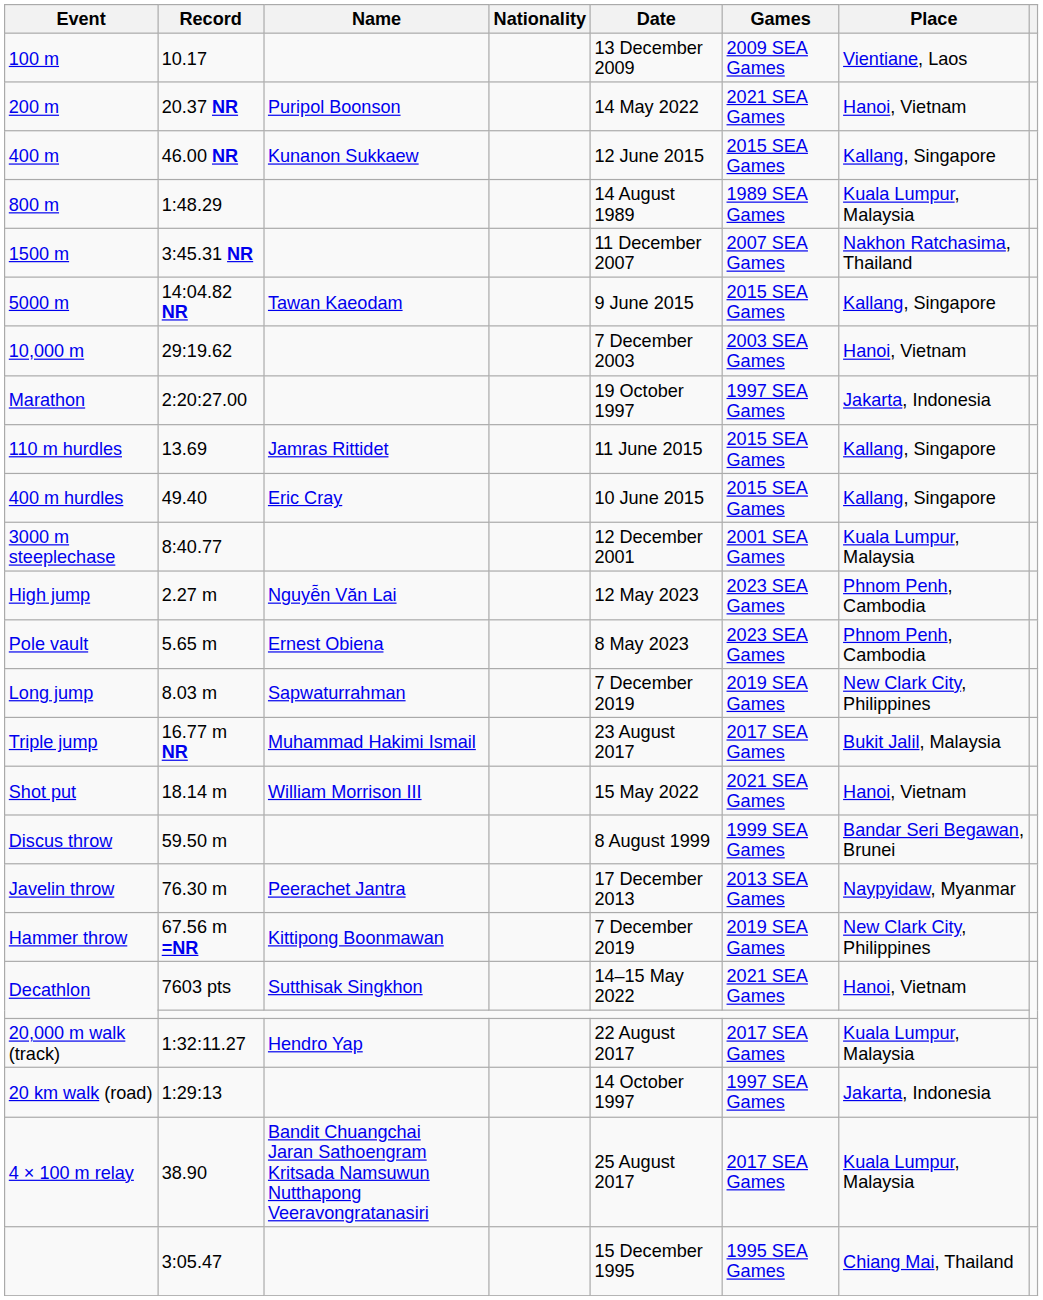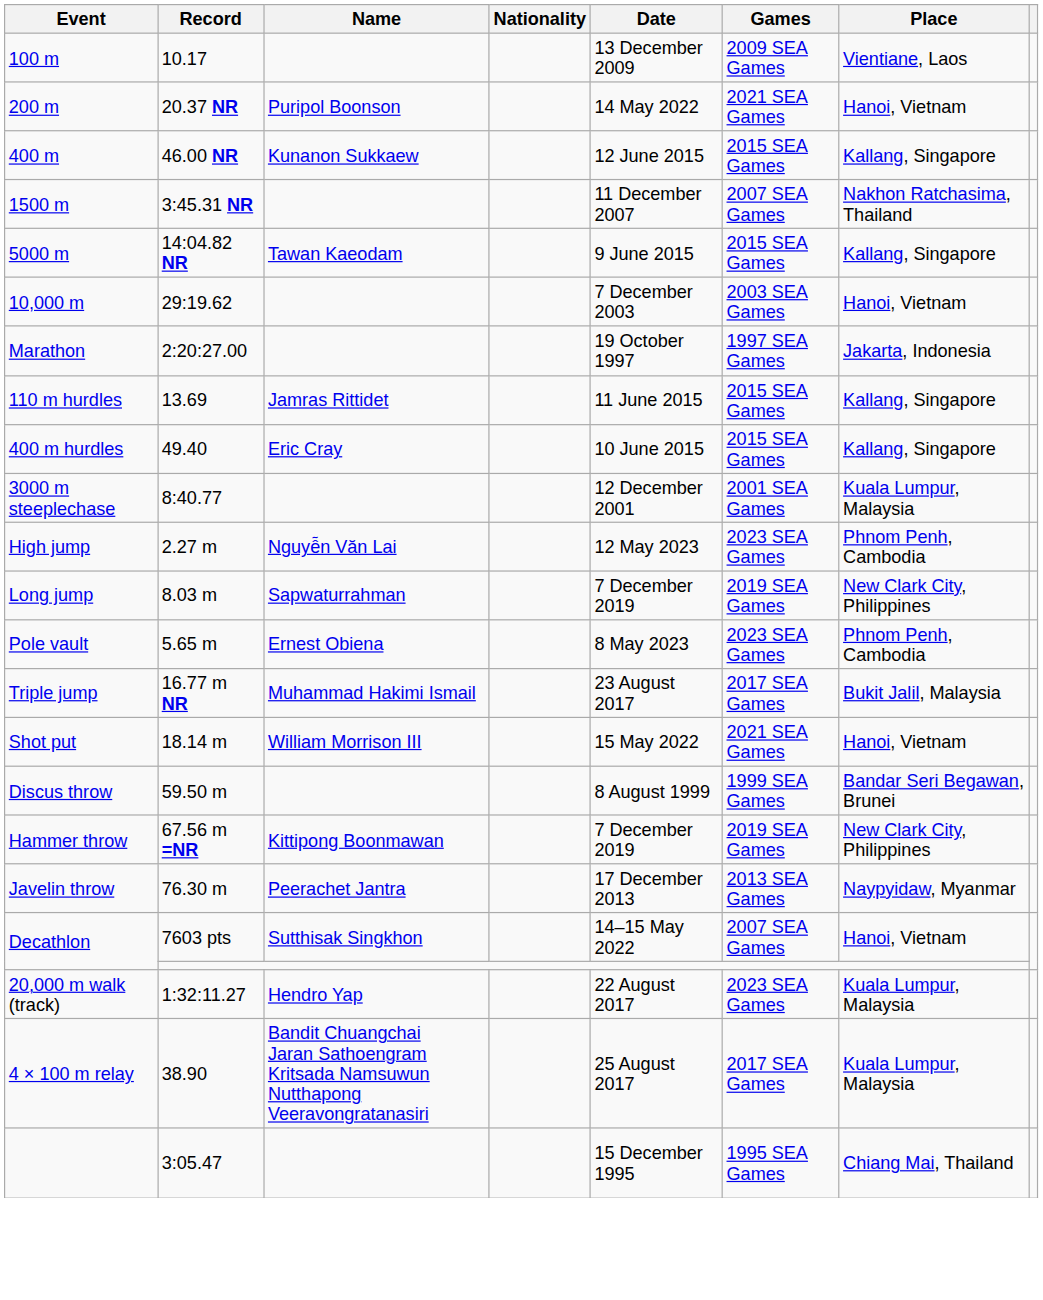- row: 800 m | 1:48.29 | 14 August 1989 | 1989 SEA Games | Kuala Lumpur, Malaysia
rows swapped: Pole vault <-> Long jump
rows swapped: Hammer throw <-> Javelin throw
Decathlon / 7603 pts | Games: 2021 SEA Games -> 2007 SEA Games
20,000 m walk (track) | Games: 2017 SEA Games -> 2023 SEA Games
- row: 20 km walk (road) | 1:29:13 | 14 October 1997 | 1997 SEA Games | Jakarta, Indonesia
